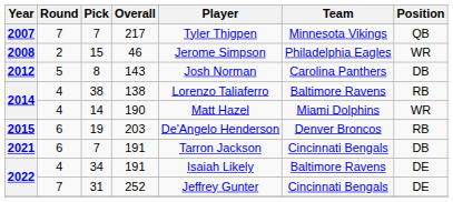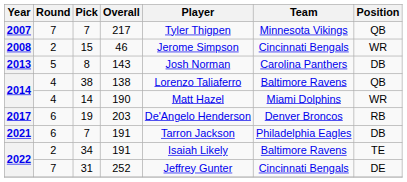15 | Team: Philadelphia Eagles -> Cincinnati Bengals
8 | Year: 2012 -> 2013
38 | Position: RB -> QB
19 | Year: 2015 -> 2017
7 / 191 | Team: Cincinnati Bengals -> Philadelphia Eagles
34 | Round: 4 -> 2
34 | Position: DE -> TE
